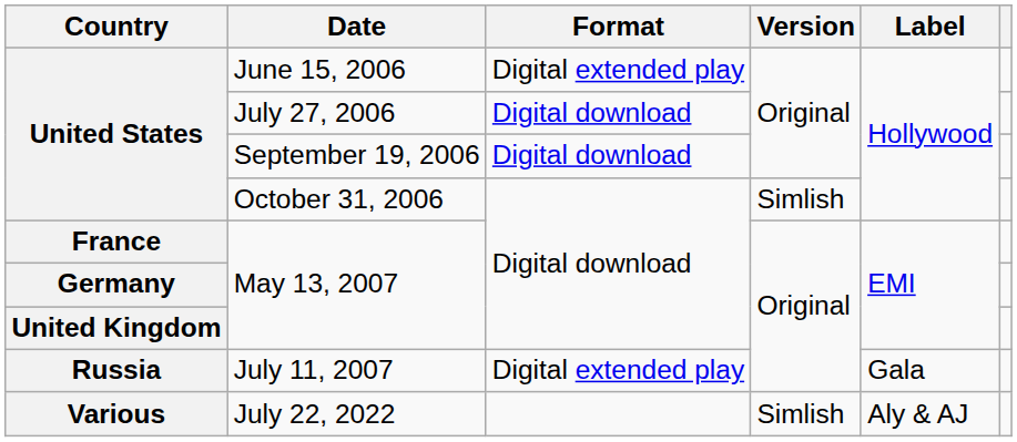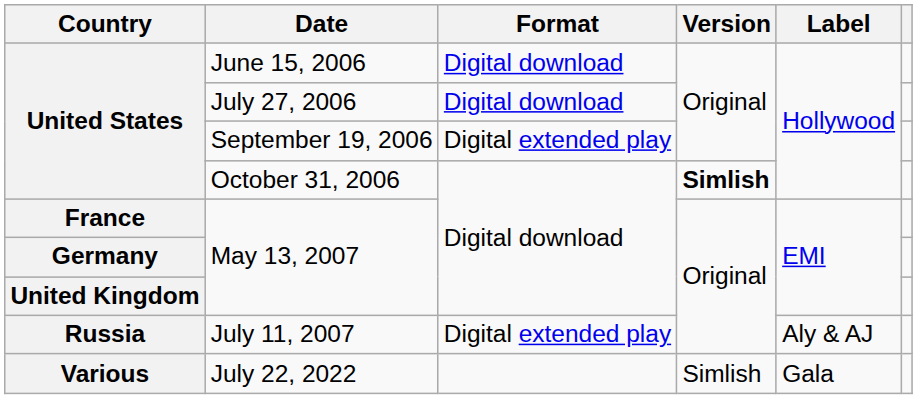June 15, 2006 | Format: Digital extended play -> Digital download
September 19, 2006 | Format: Digital download -> Digital extended play
October 31, 2006 | Version: normal -> bold
July 11, 2007 | Label: Gala -> Aly & AJ
July 22, 2022 | Label: Aly & AJ -> Gala
